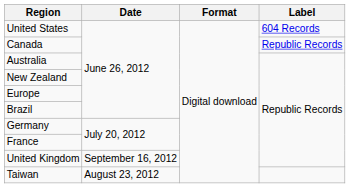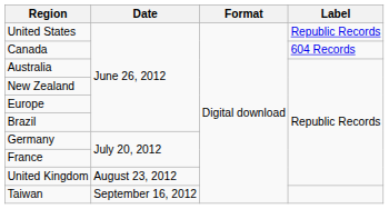United States | Label: 604 Records -> Republic Records
Canada | Label: Republic Records -> 604 Records
United Kingdom | Date: September 16, 2012 -> August 23, 2012
Taiwan | Date: August 23, 2012 -> September 16, 2012
